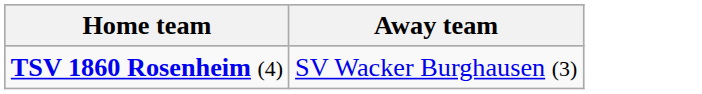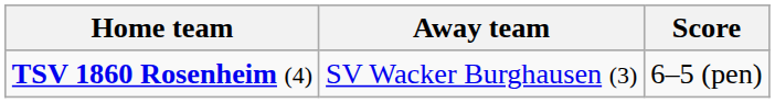+ column: Score | 6–5 (pen)
